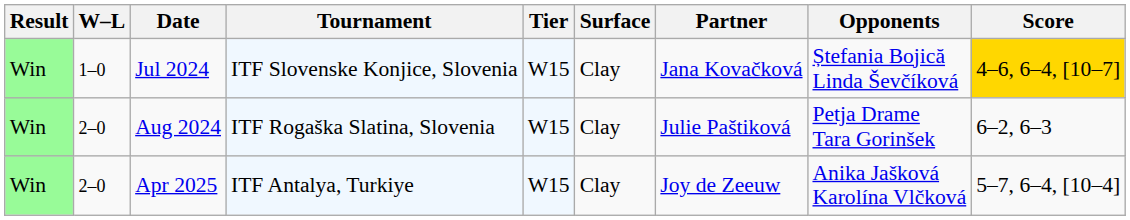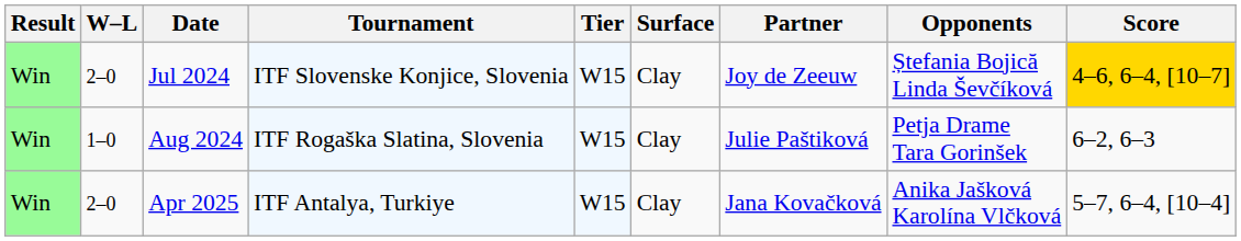Jul 2024 | W–L: 1–0 -> 2–0
Jul 2024 | Partner: Jana Kovačková -> Joy de Zeeuw
Aug 2024 | W–L: 2–0 -> 1–0
Apr 2025 | Partner: Joy de Zeeuw -> Jana Kovačková
